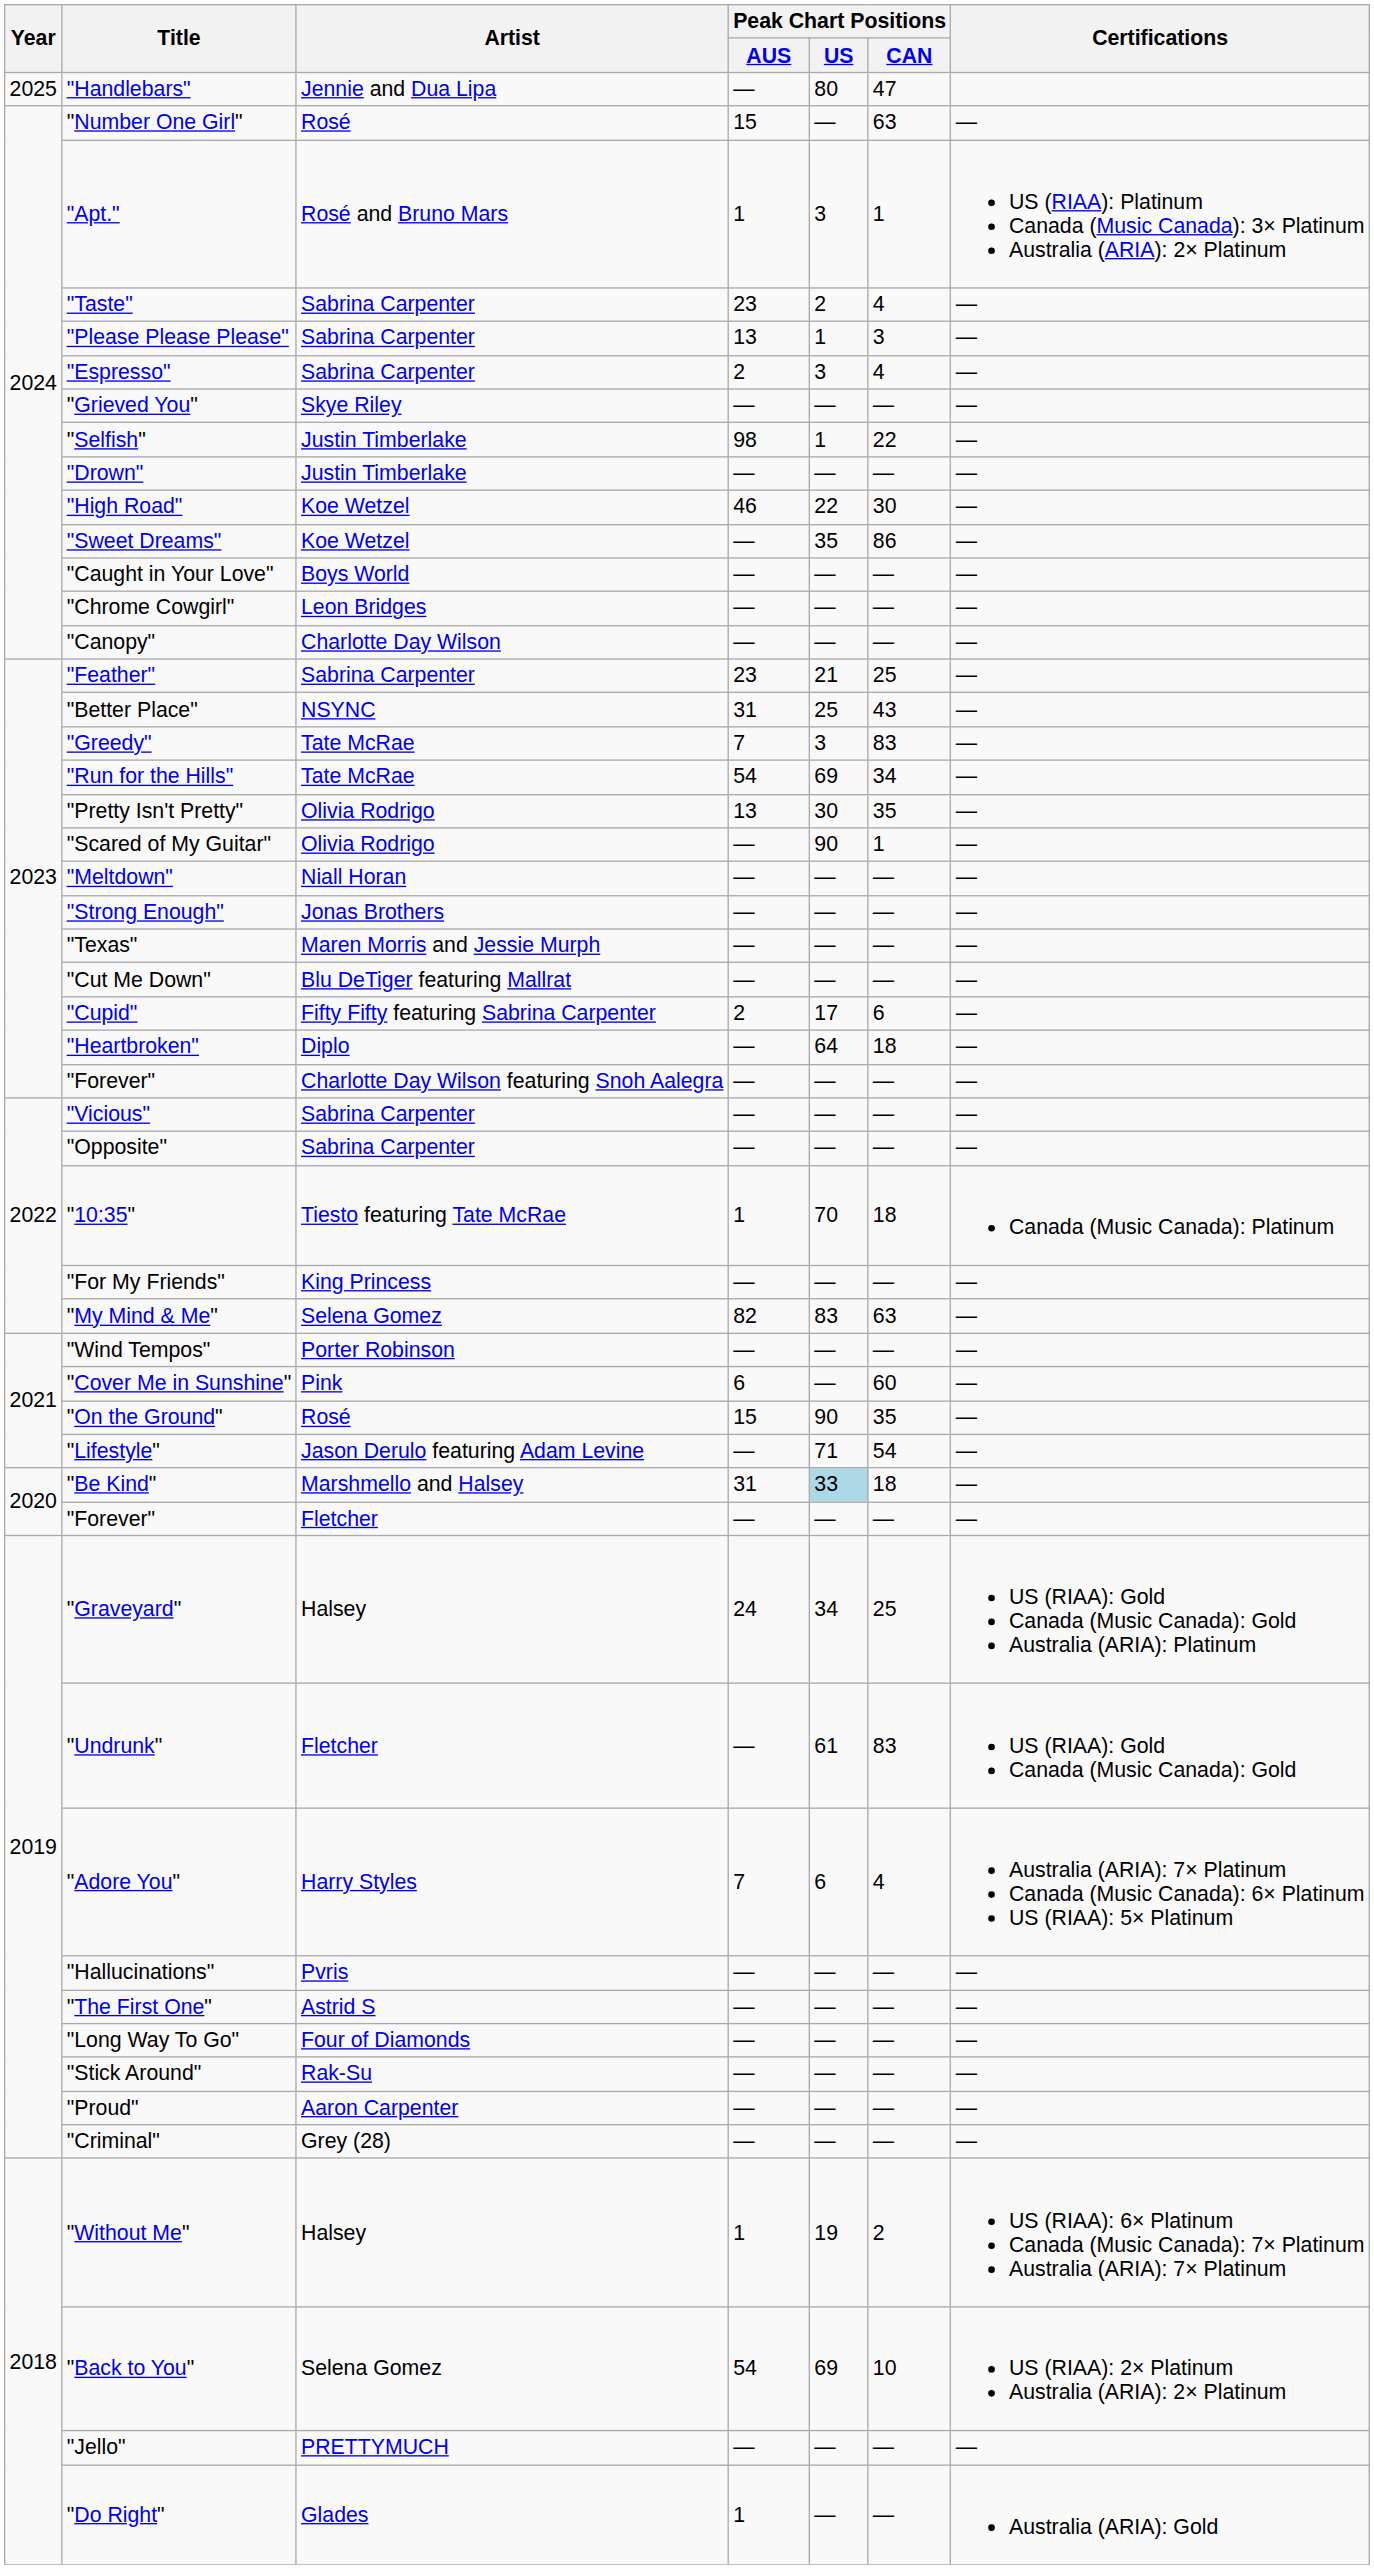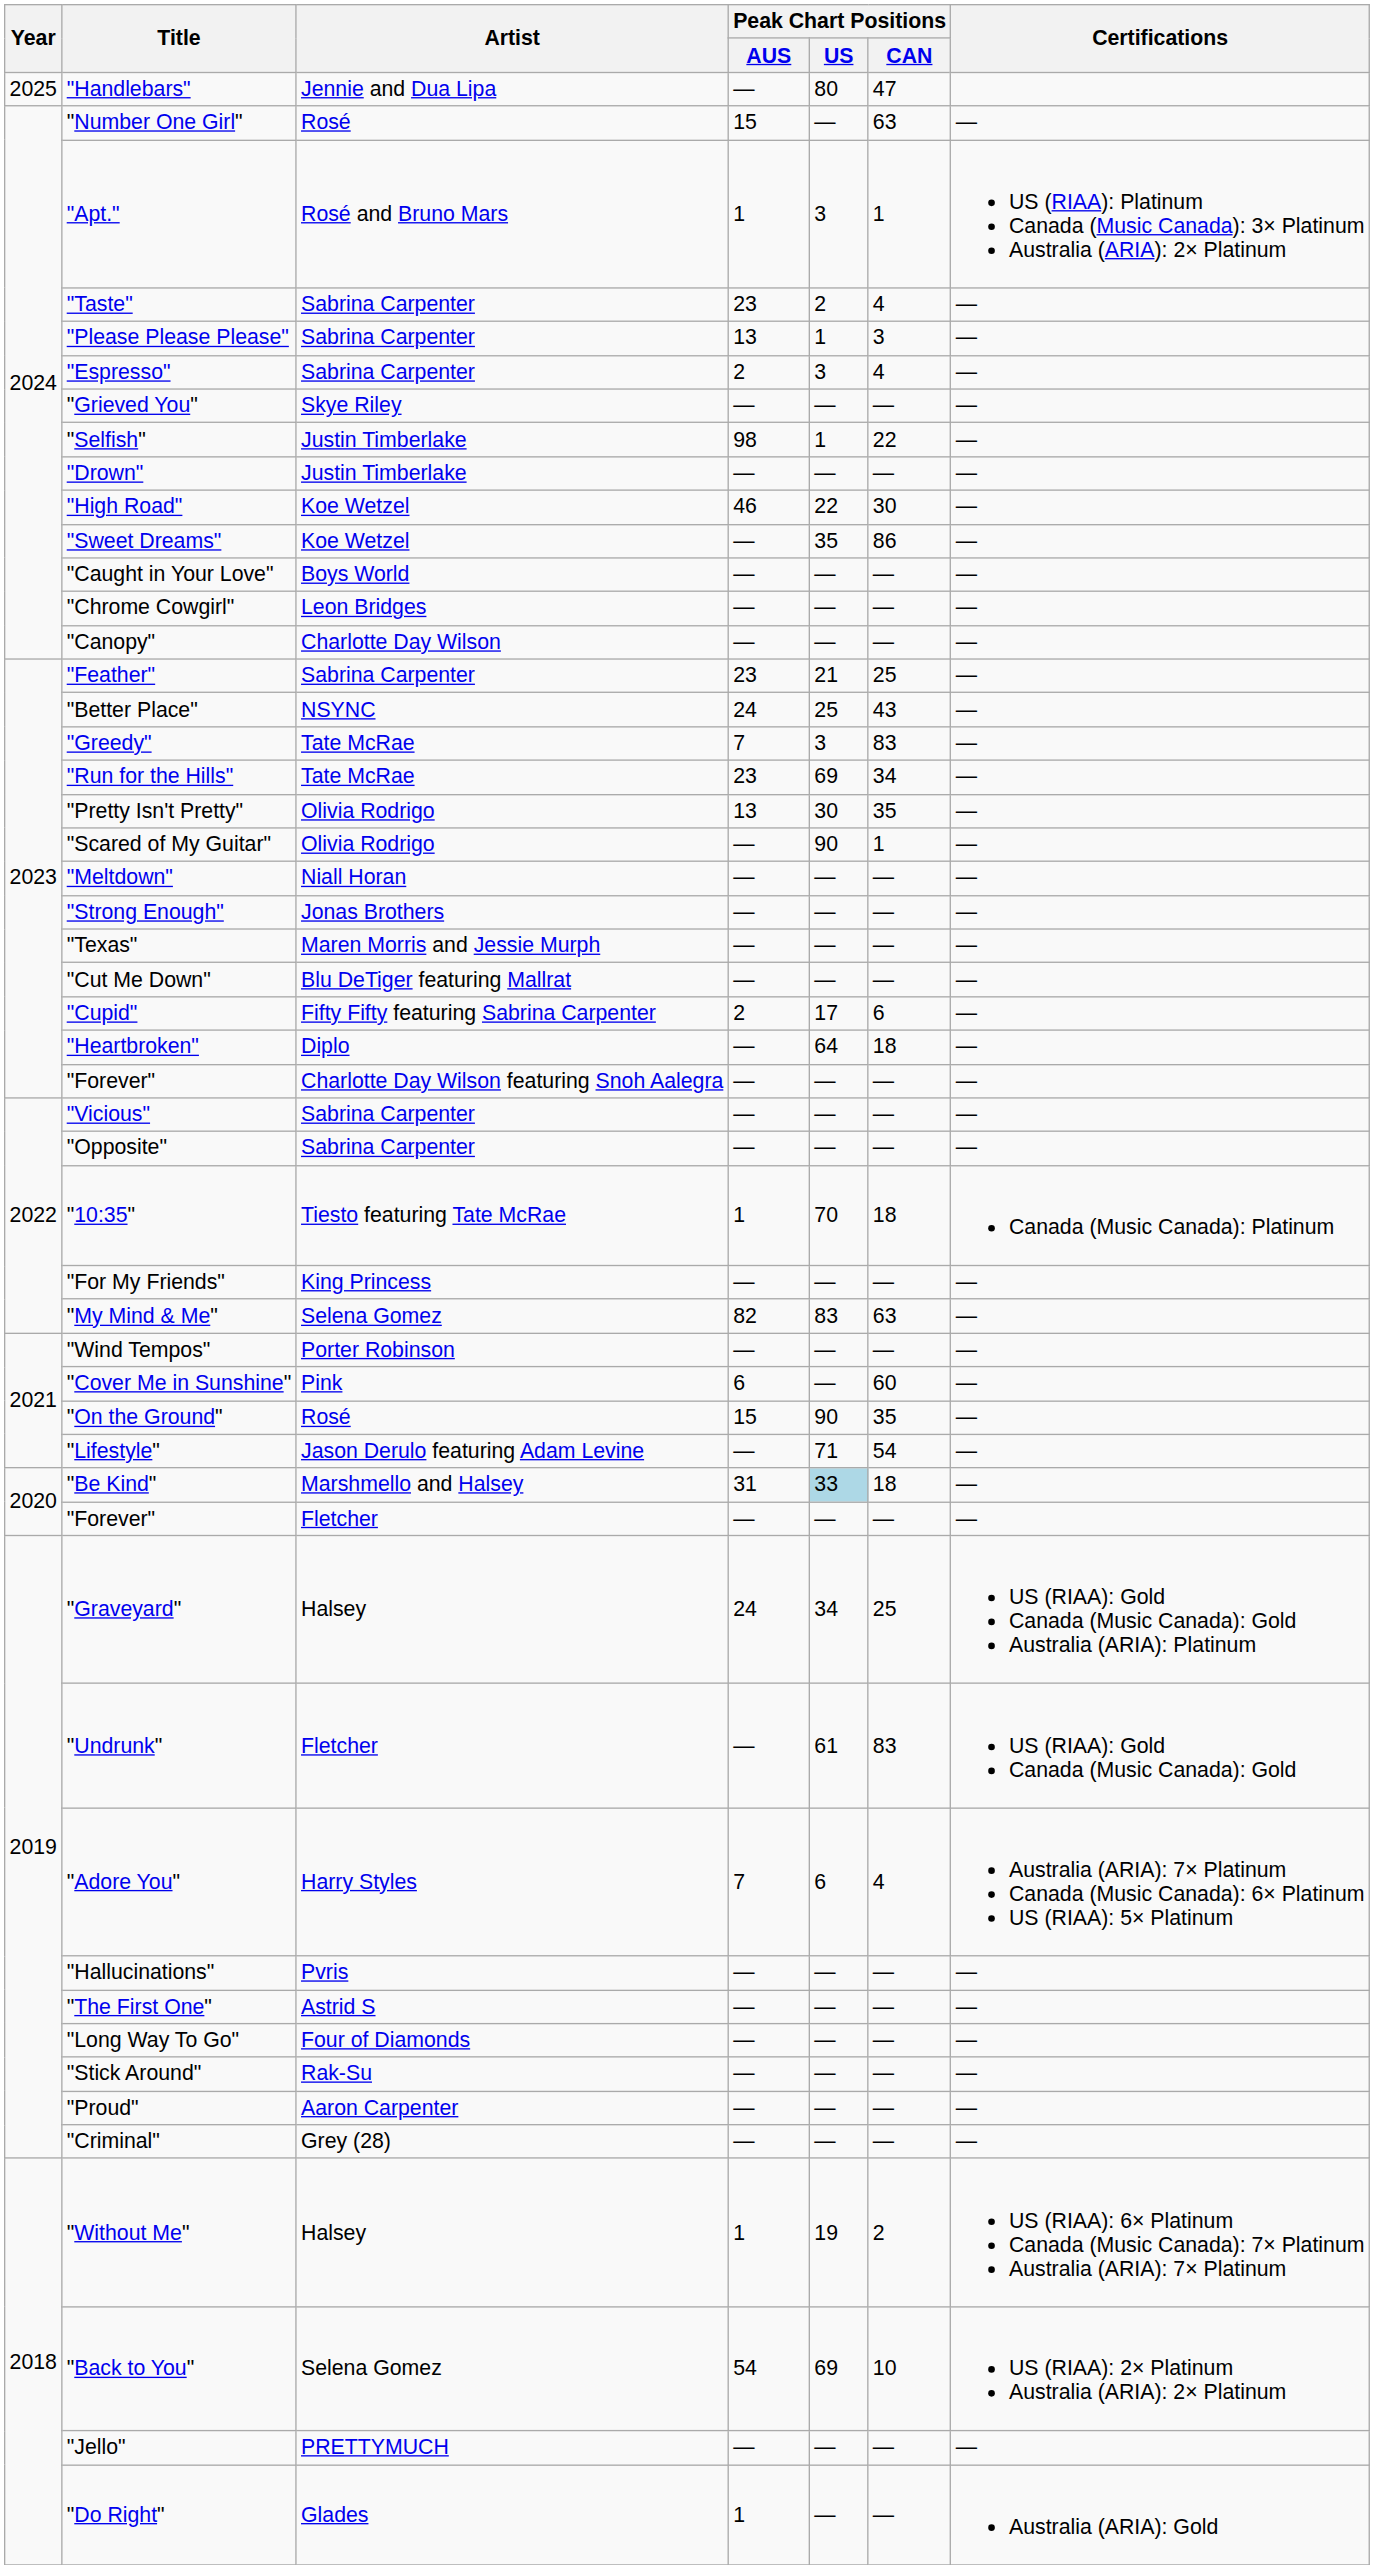"Better Place" | Peak Chart Positions / AUS: 31 -> 24
"Run for the Hills" | Peak Chart Positions / AUS: 54 -> 23
